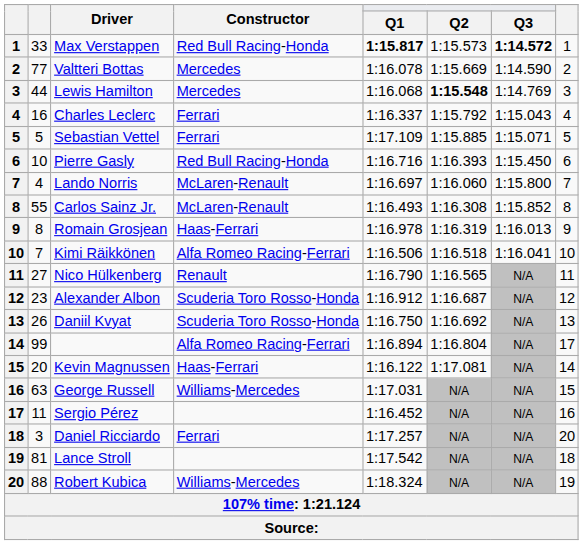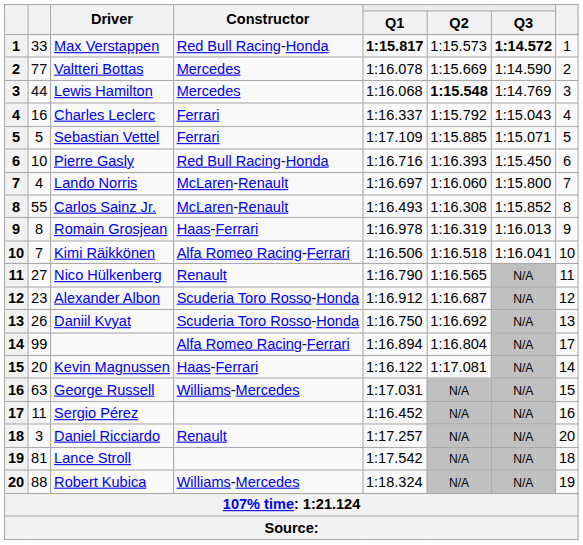Daniel Ricciardo | Constructor: Ferrari -> Renault
